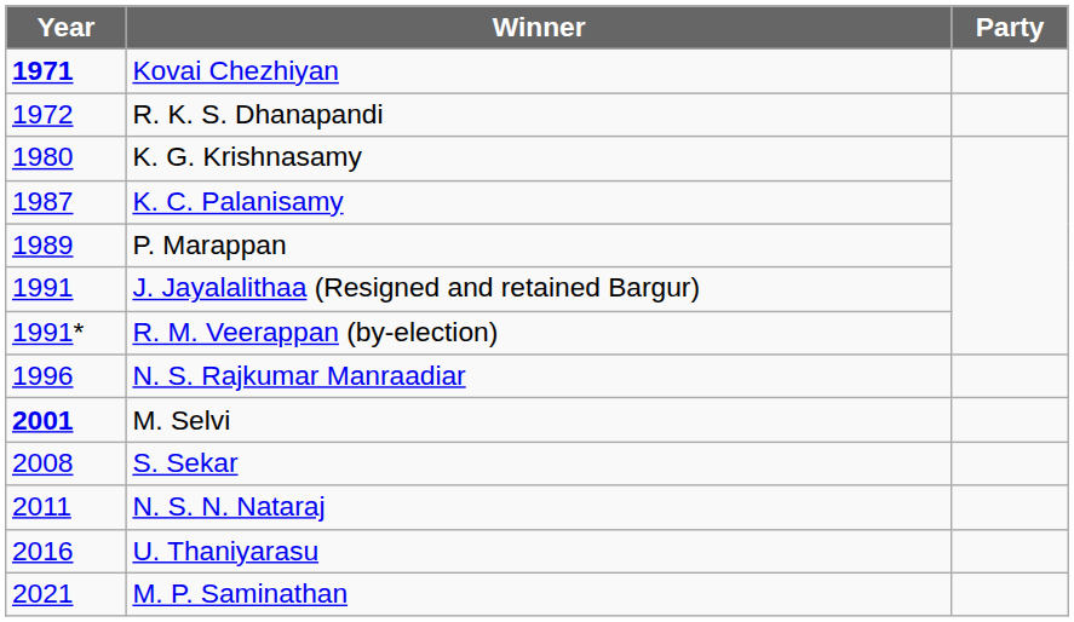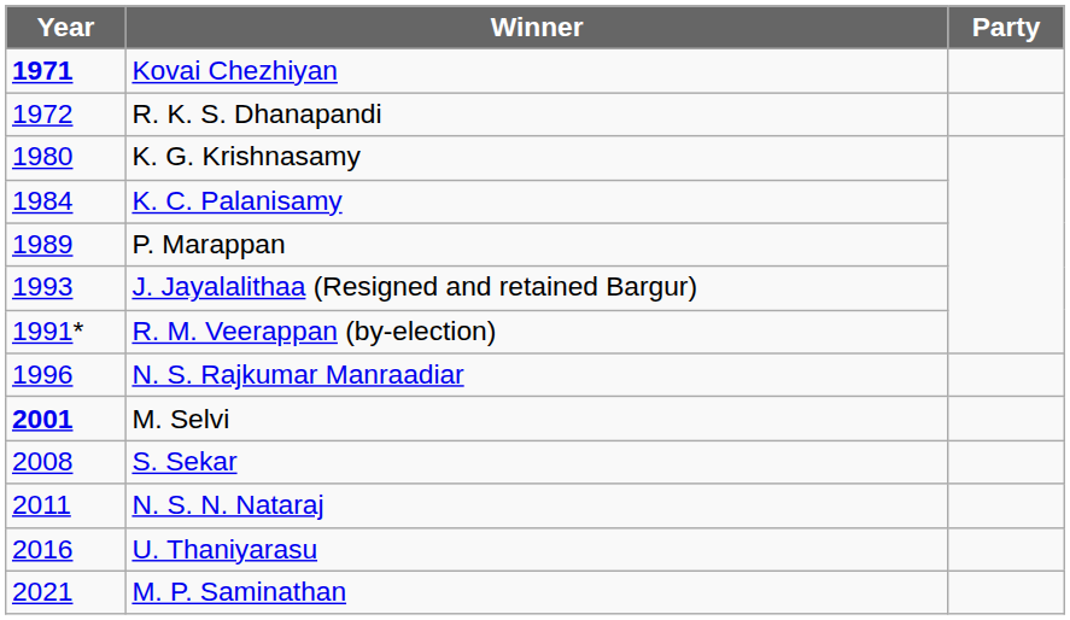K. C. Palanisamy | Year: 1987 -> 1984
J. Jayalalithaa (Resigned and retained Bargur) | Year: 1991 -> 1993
